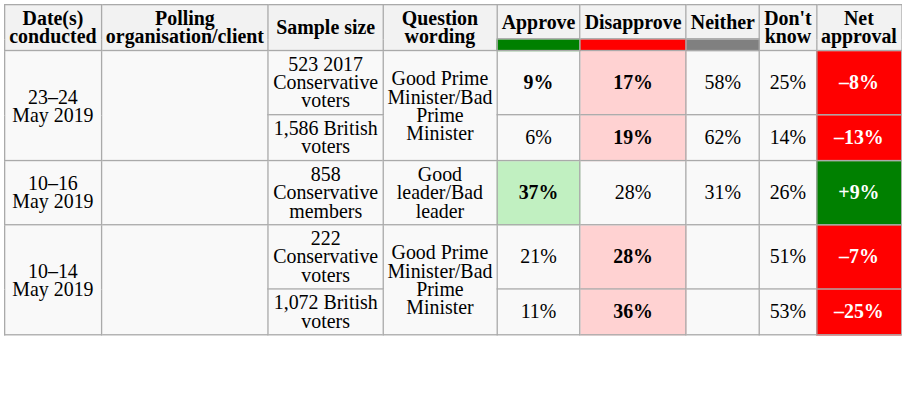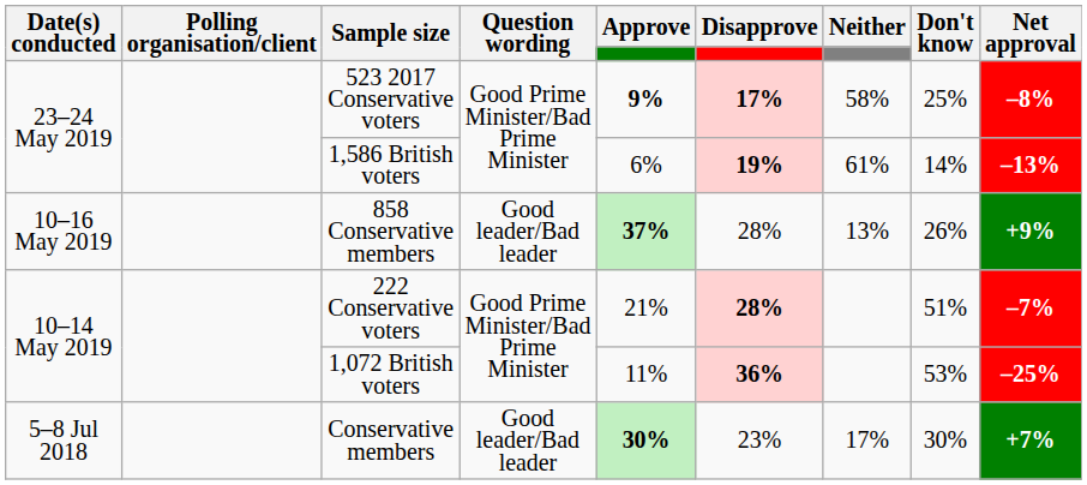1,586 British voters | Neither: 62% -> 61%
858 Conservative members | Neither: 31% -> 13%
+ row: 5–8 Jul 2018 | Conservative members | Good leader/Bad leader | 30% | 23% | 17% | 30% | +7%
